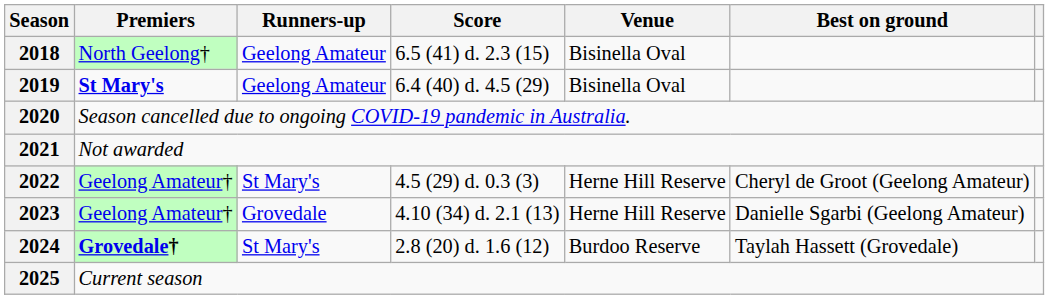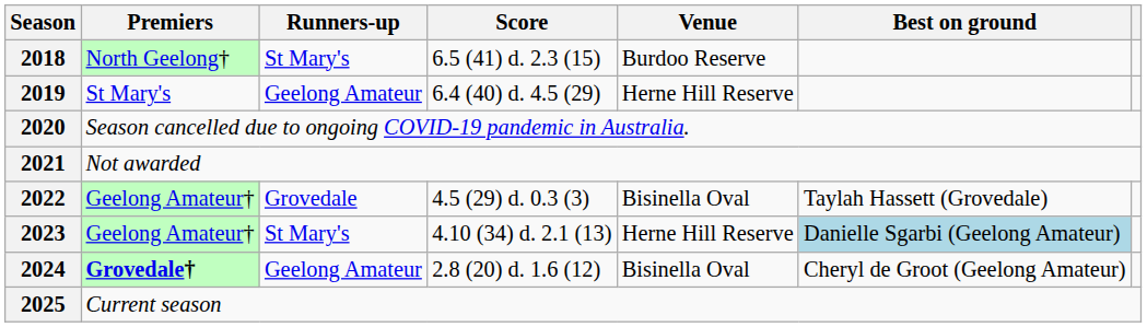2018 | Runners-up: Geelong Amateur -> St Mary's
2018 | Venue: Bisinella Oval -> Burdoo Reserve
2019 | Premiers: bold -> normal
2019 | Venue: Bisinella Oval -> Herne Hill Reserve
2022 | Runners-up: St Mary's -> Grovedale
2022 | Venue: Herne Hill Reserve -> Bisinella Oval
2022 | Best on ground: Cheryl de Groot (Geelong Amateur) -> Taylah Hassett (Grovedale)
2023 | Runners-up: Grovedale -> St Mary's
2023 | Best on ground: no background -> lightblue background
2024 | Runners-up: St Mary's -> Geelong Amateur
2024 | Venue: Burdoo Reserve -> Bisinella Oval
2024 | Best on ground: Taylah Hassett (Grovedale) -> Cheryl de Groot (Geelong Amateur)
